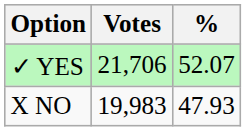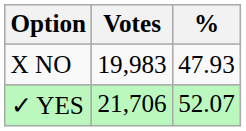rows swapped: ✓ YES <-> X NO
